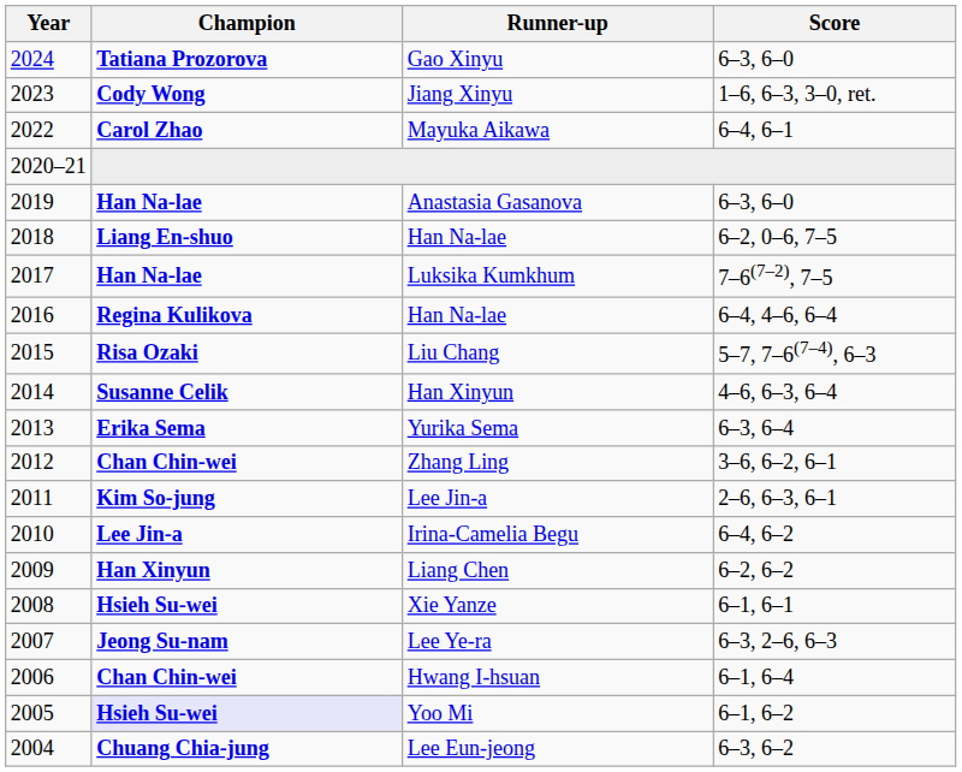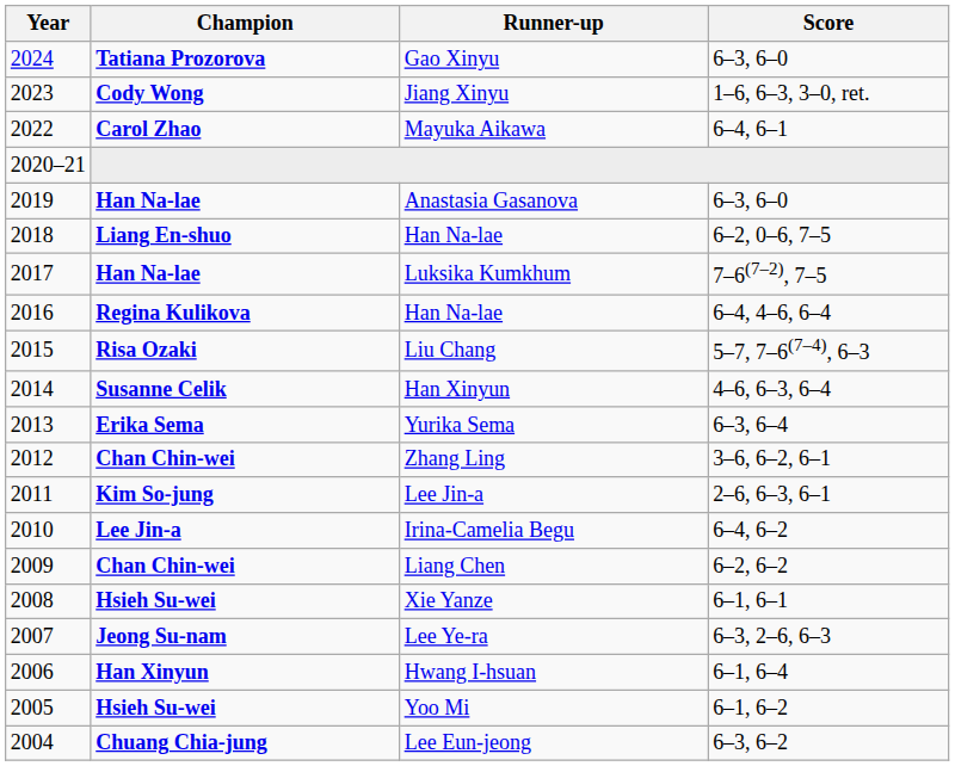Liang Chen | Champion: Han Xinyun -> Chan Chin-wei
Hwang I-hsuan | Champion: Chan Chin-wei -> Han Xinyun
Yoo Mi | Champion: lavender background -> no background
